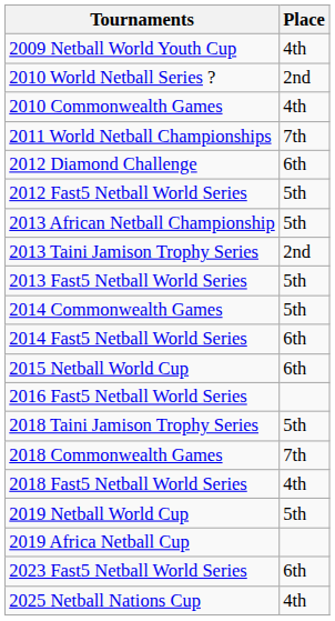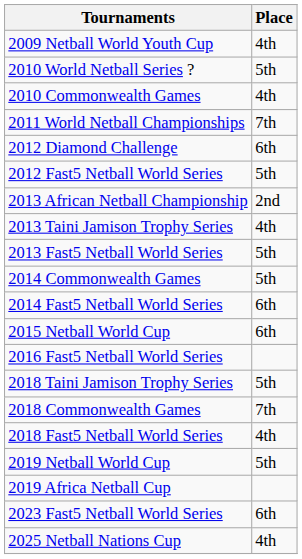2010 World Netball Series ? | Place: 2nd -> 5th
2013 African Netball Championship | Place: 5th -> 2nd
2013 Taini Jamison Trophy Series | Place: 2nd -> 4th
